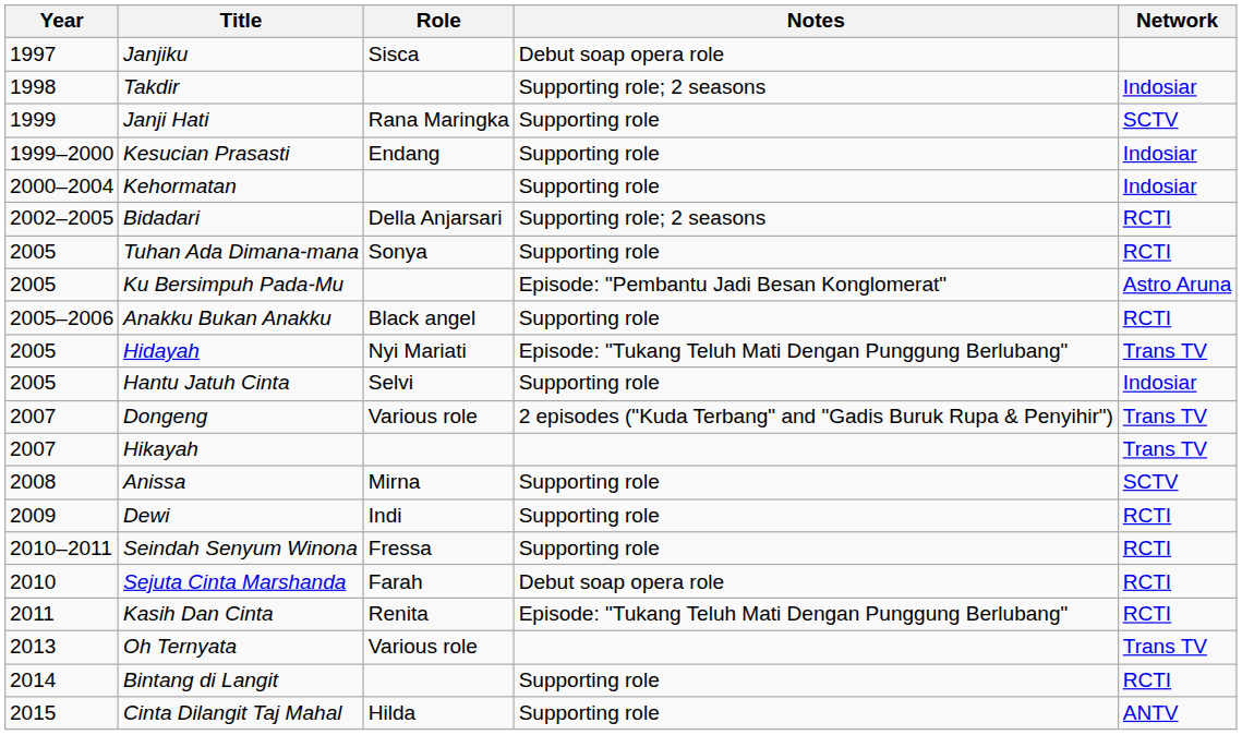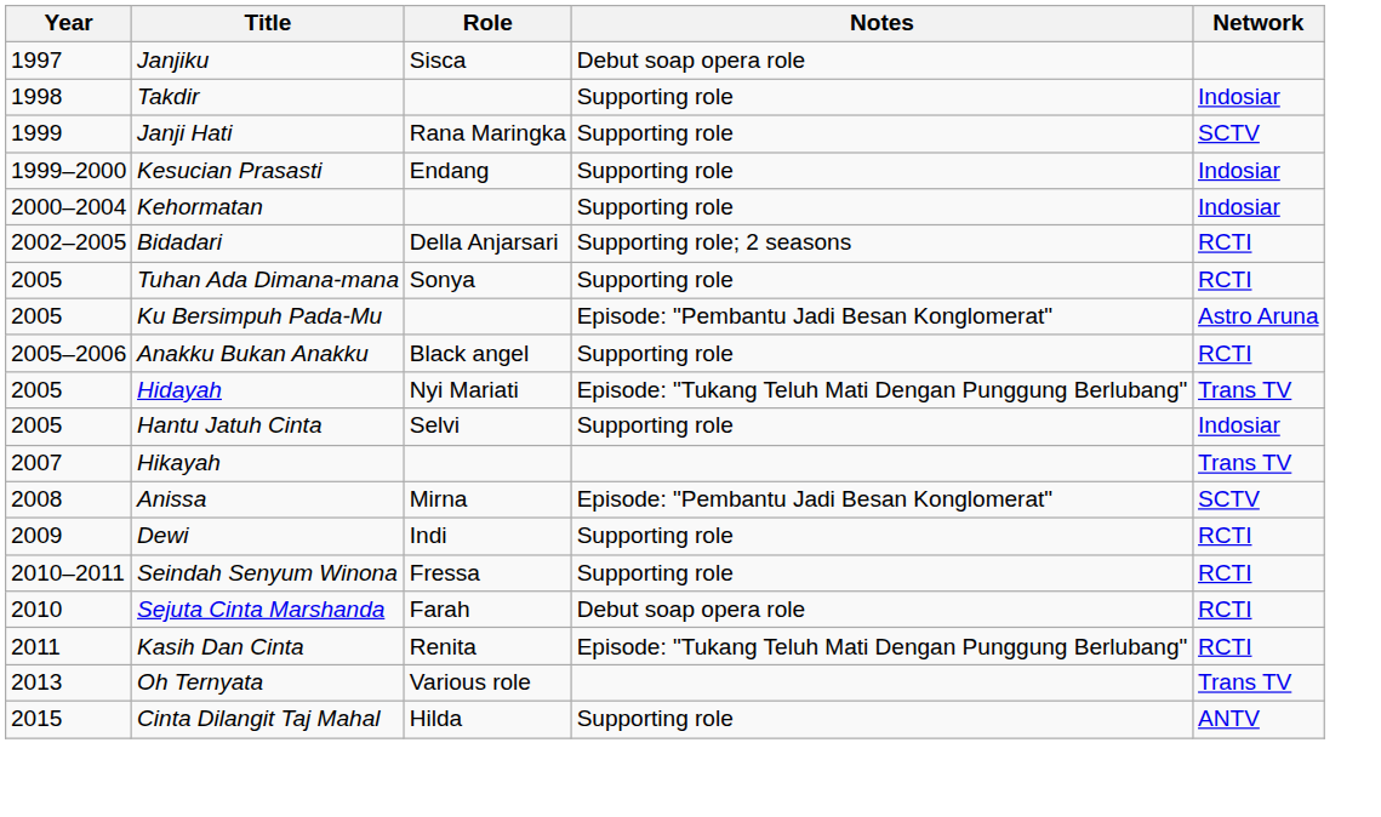Takdir | Notes: Supporting role; 2 seasons -> Supporting role
- row: 2007 | Dongeng | Various role | 2 episodes ("Kuda Terbang" and "Gadis Buruk Rupa & Penyihir") | Trans TV
Anissa | Notes: Supporting role -> Episode: "Pembantu Jadi Besan Konglomerat"
- row: 2014 | Bintang di Langit | Supporting role | RCTI
